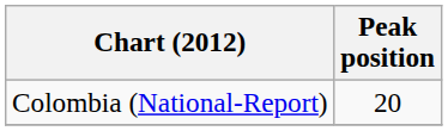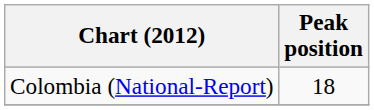Colombia (National-Report) | Peak position: 20 -> 18
